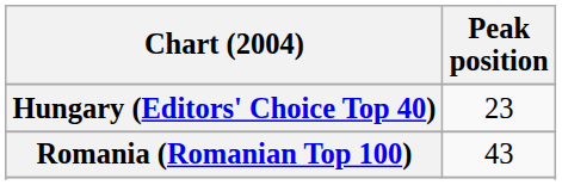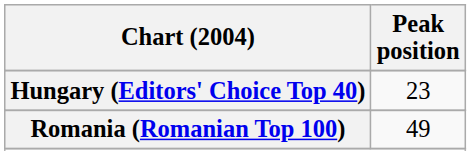Romania (Romanian Top 100) | Peak position: 43 -> 49
